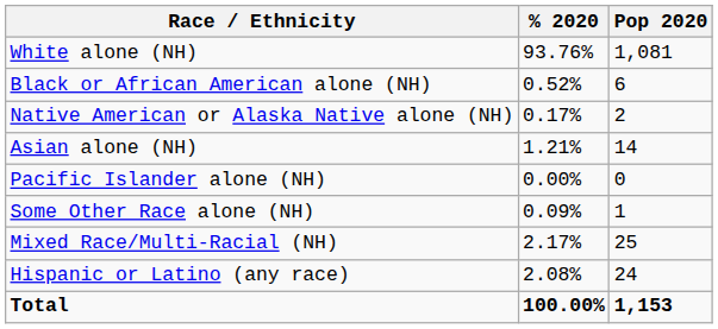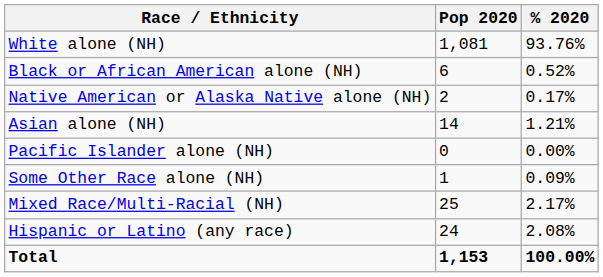columns swapped: Pop 2020 <-> % 2020
